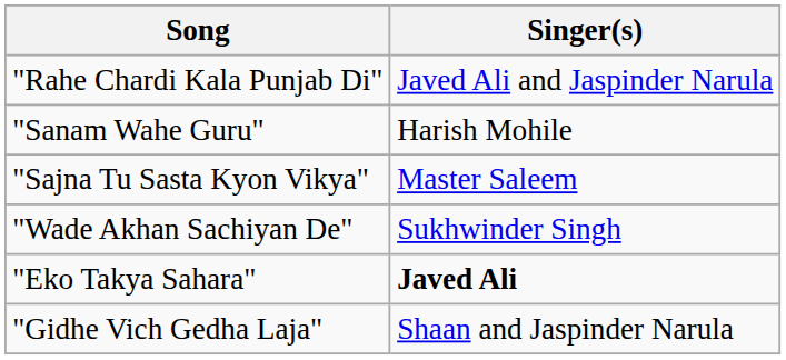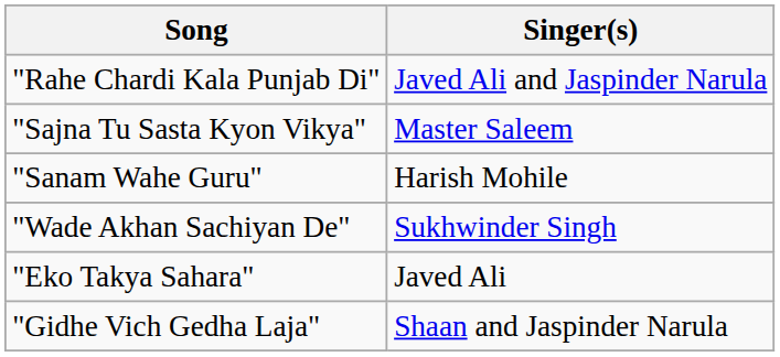rows swapped: "Sajna Tu Sasta Kyon Vikya" <-> "Sanam Wahe Guru"
"Eko Takya Sahara" | Singer(s): bold -> normal
